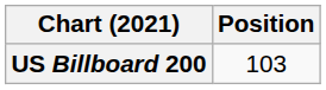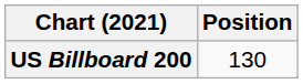US Billboard 200 | Position: 103 -> 130
